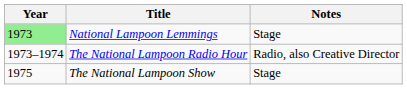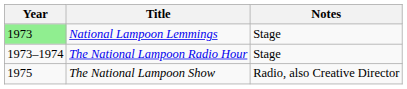The National Lampoon Radio Hour | Notes: Radio, also Creative Director -> Stage
The National Lampoon Show | Notes: Stage -> Radio, also Creative Director
